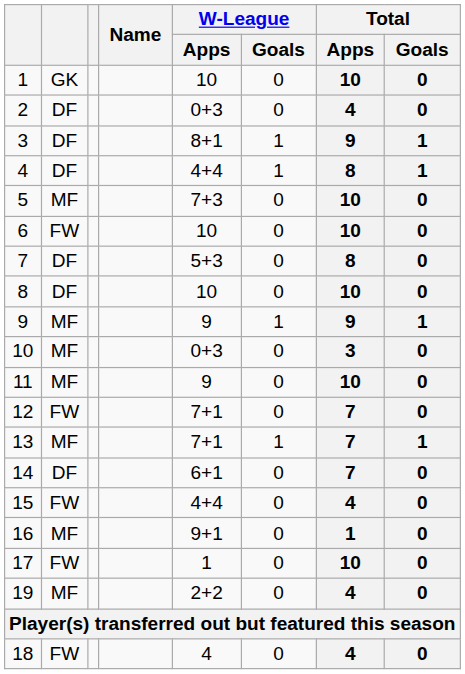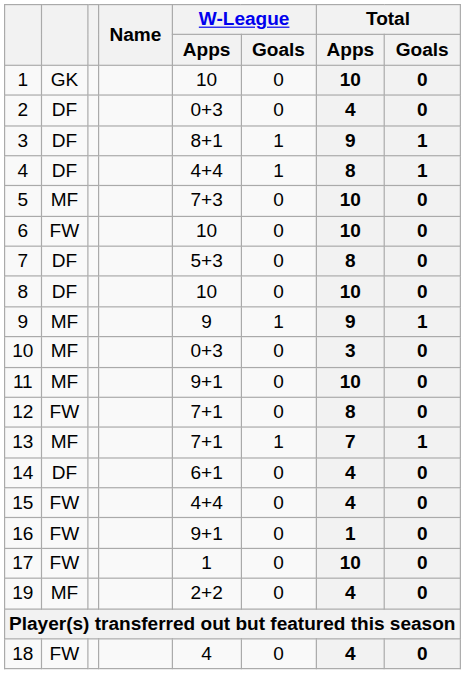11 | W-League / Apps: 9 -> 9+1
12 | Total / Apps: 7 -> 8
14 | Total / Apps: 7 -> 4
16 | column 2: MF -> FW
